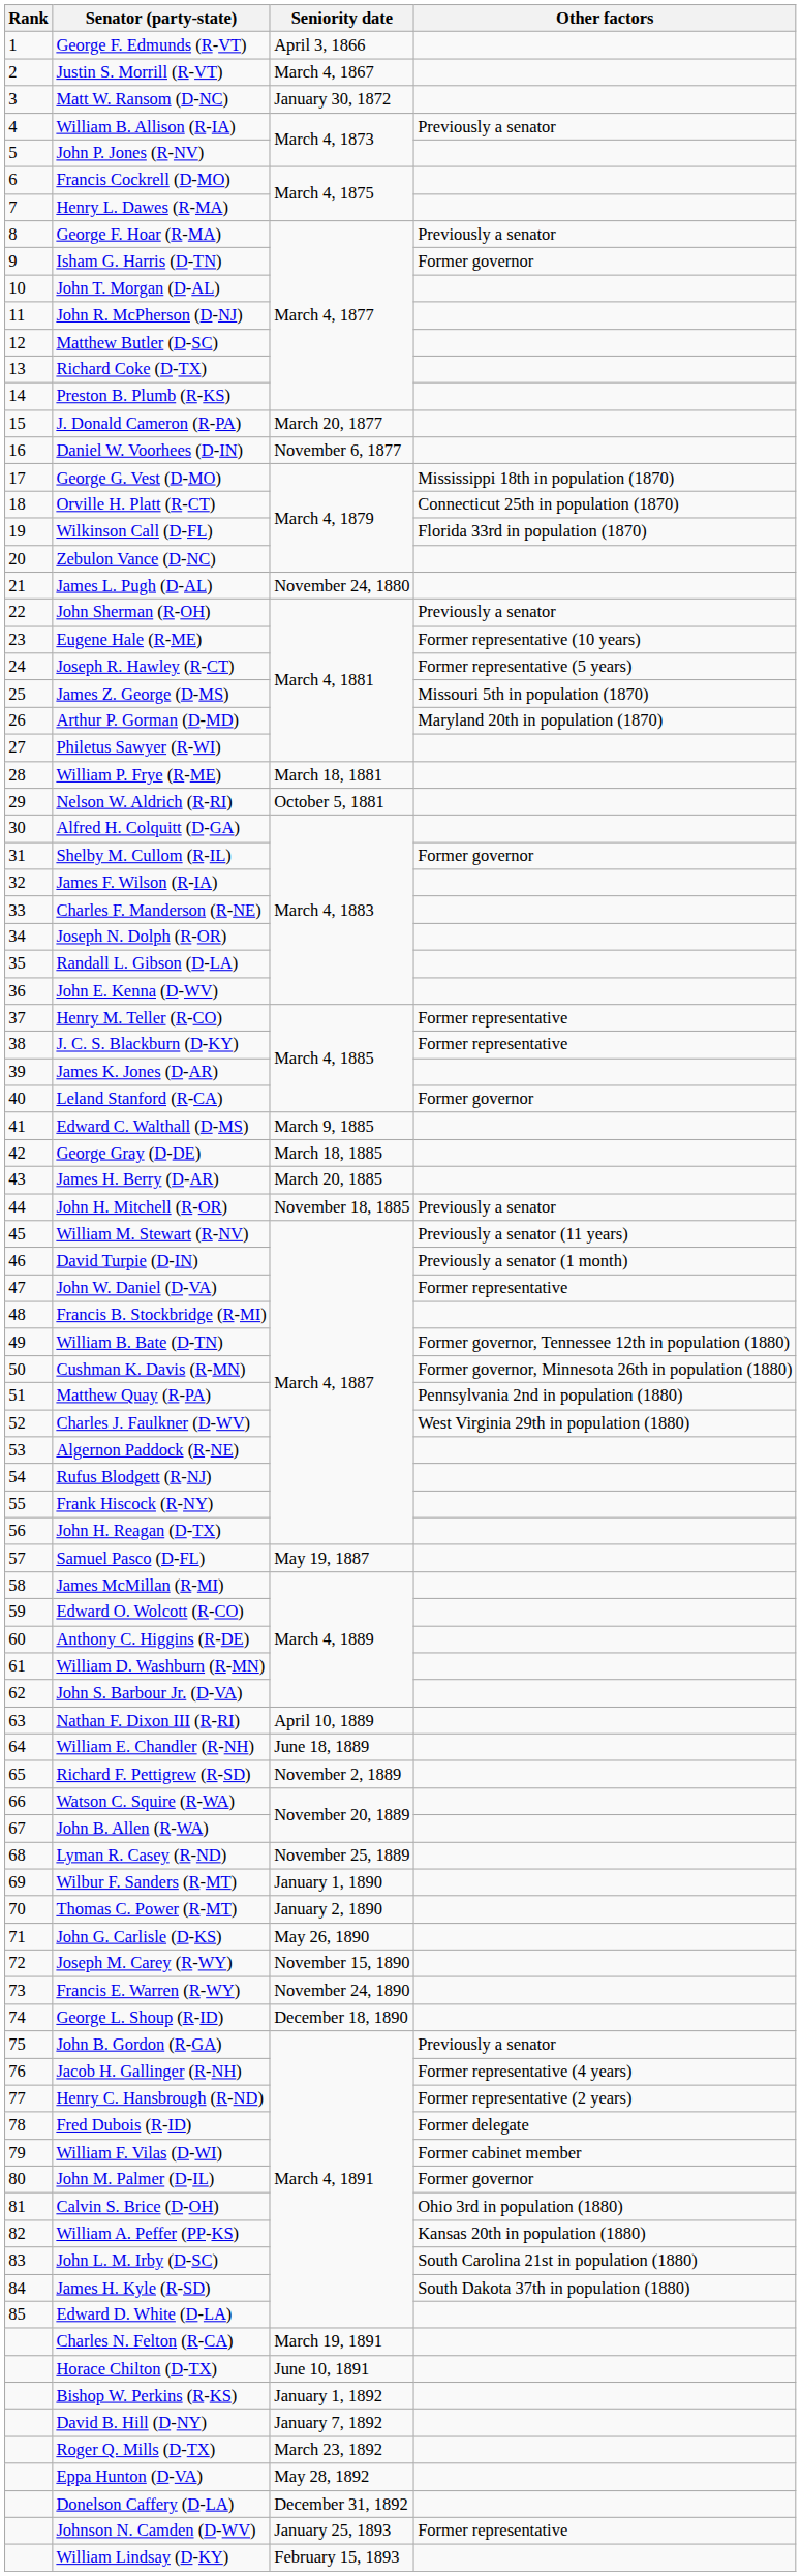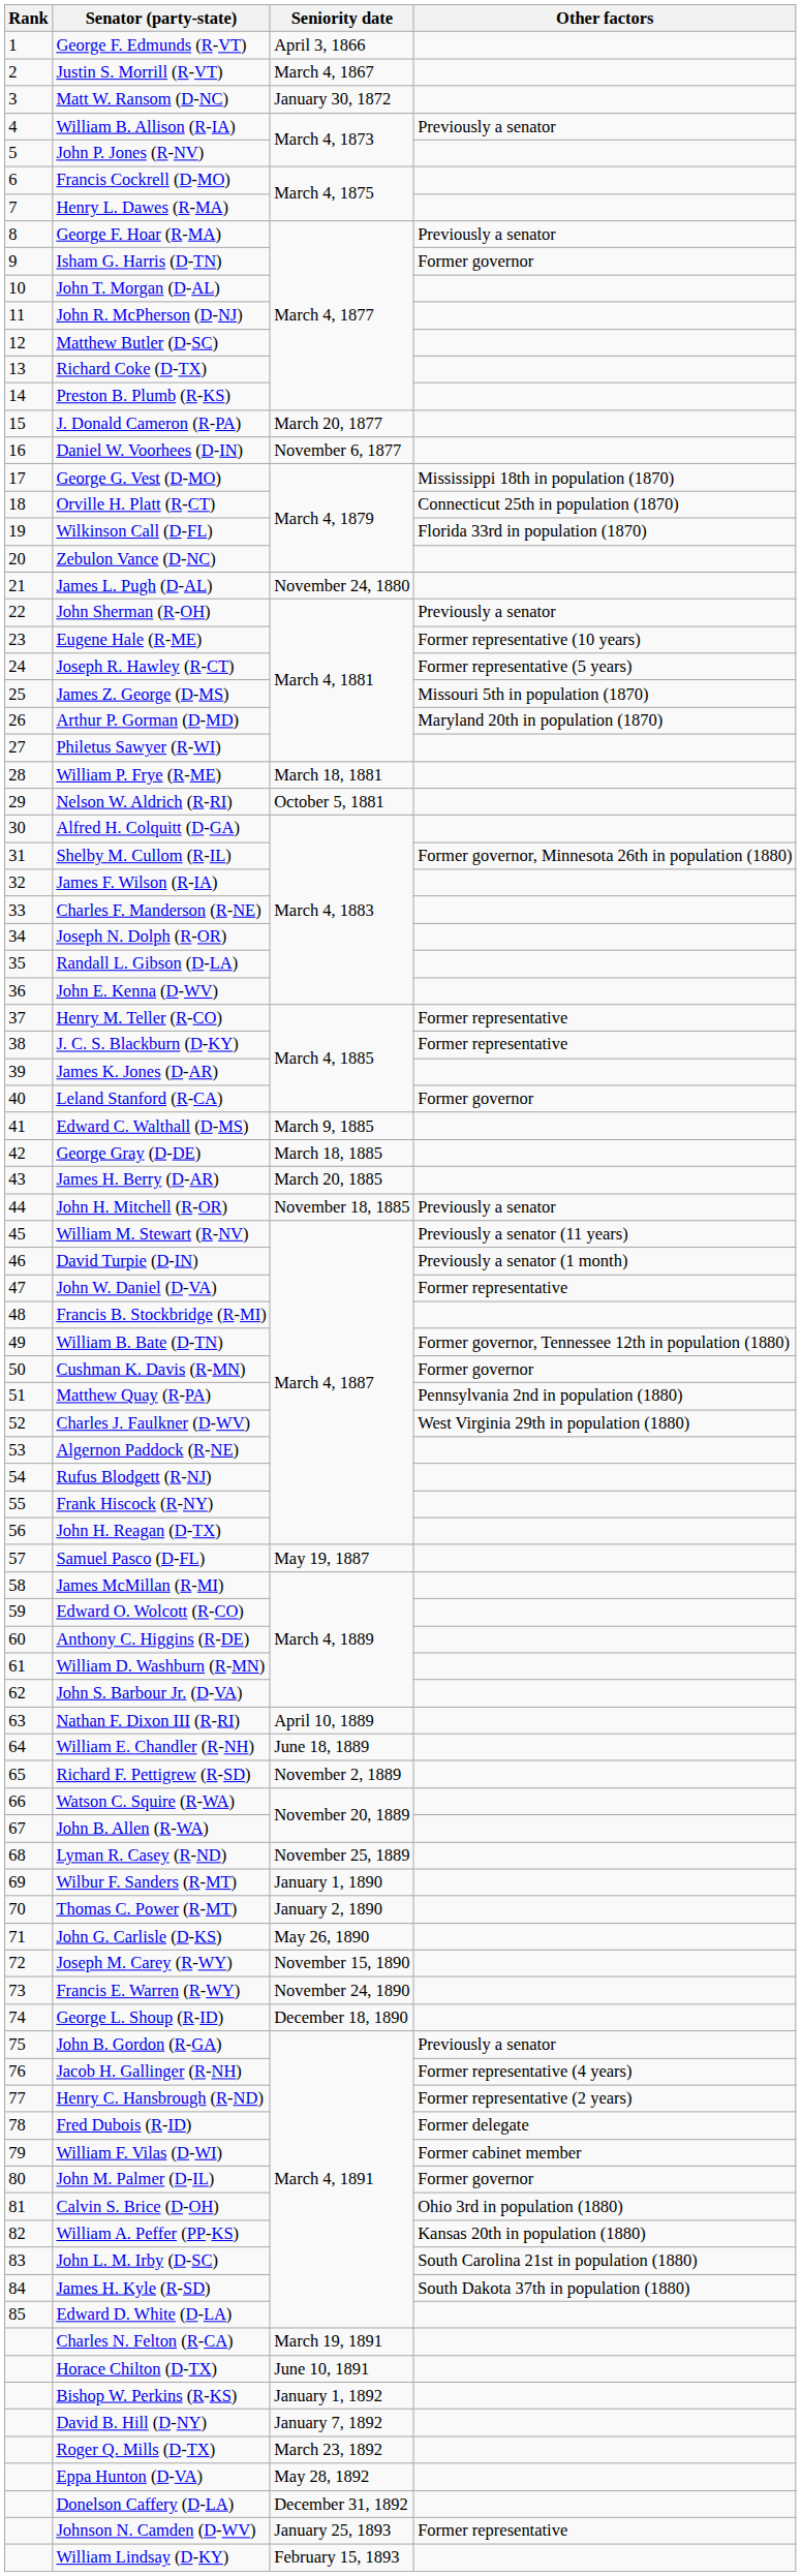Shelby M. Cullom (R-IL) | Other factors: Former governor -> Former governor, Minnesota 26th in population (1880)
Cushman K. Davis (R-MN) | Other factors: Former governor, Minnesota 26th in population (1880) -> Former governor
